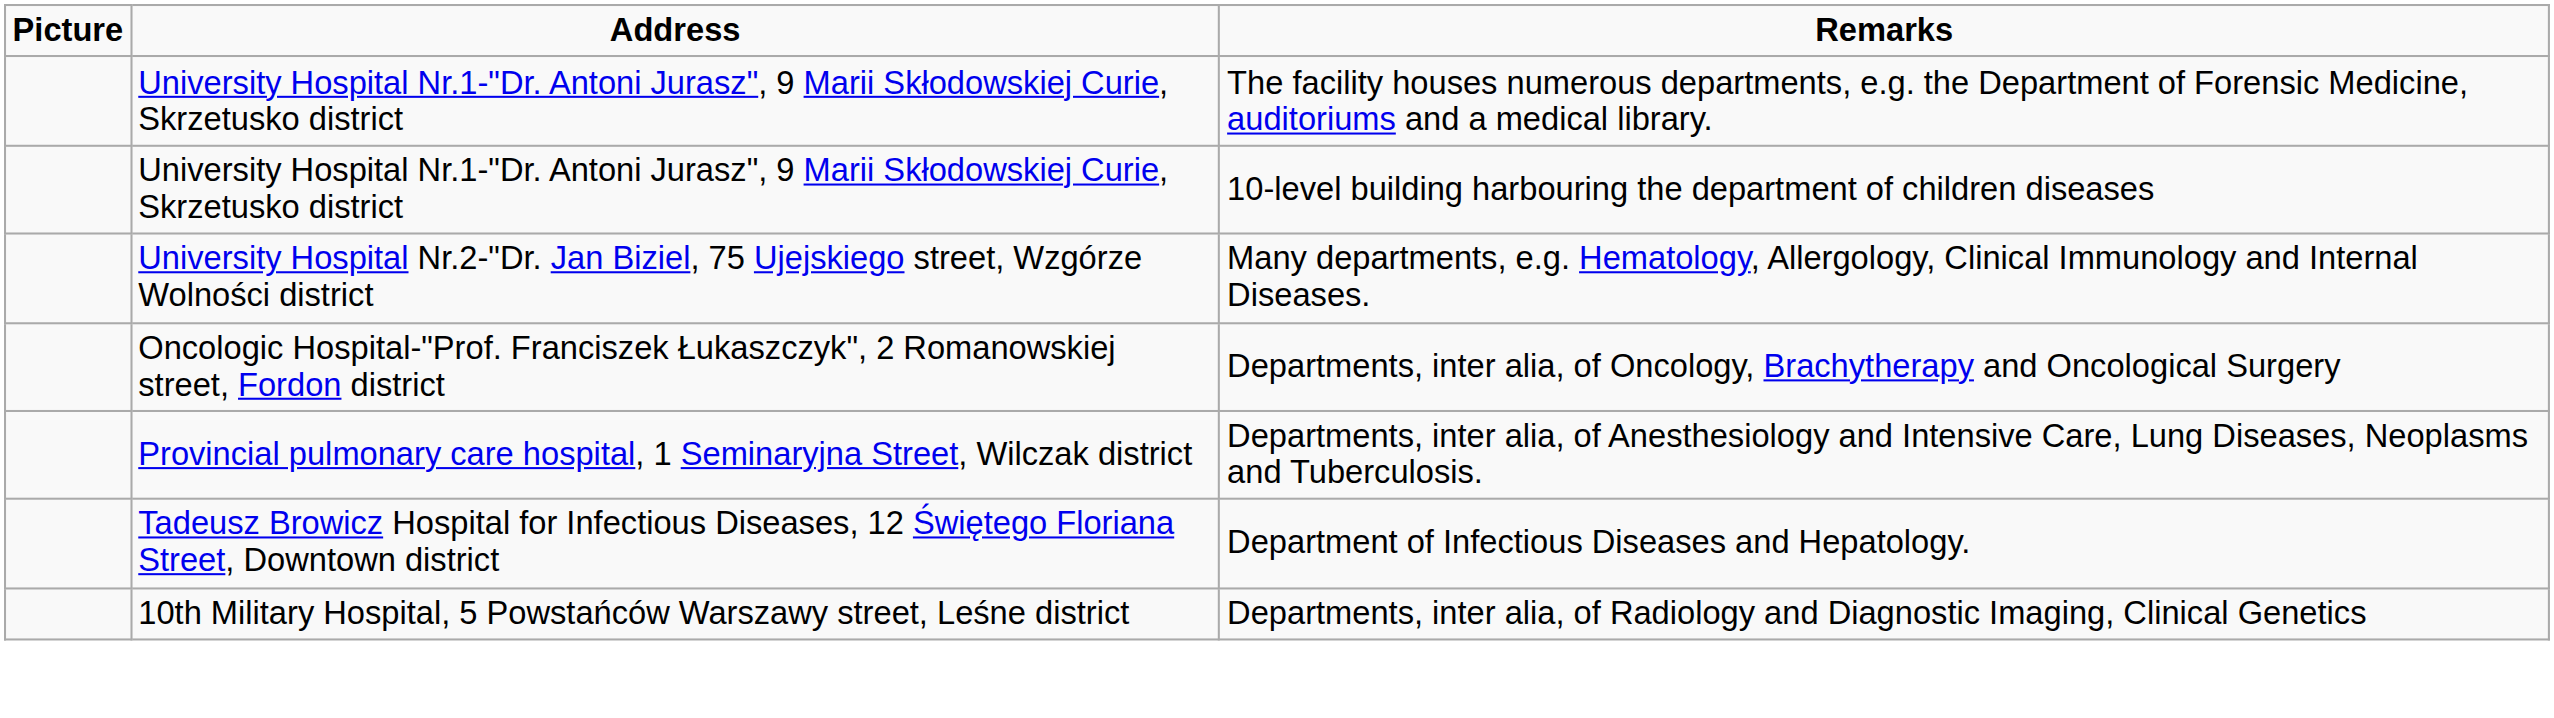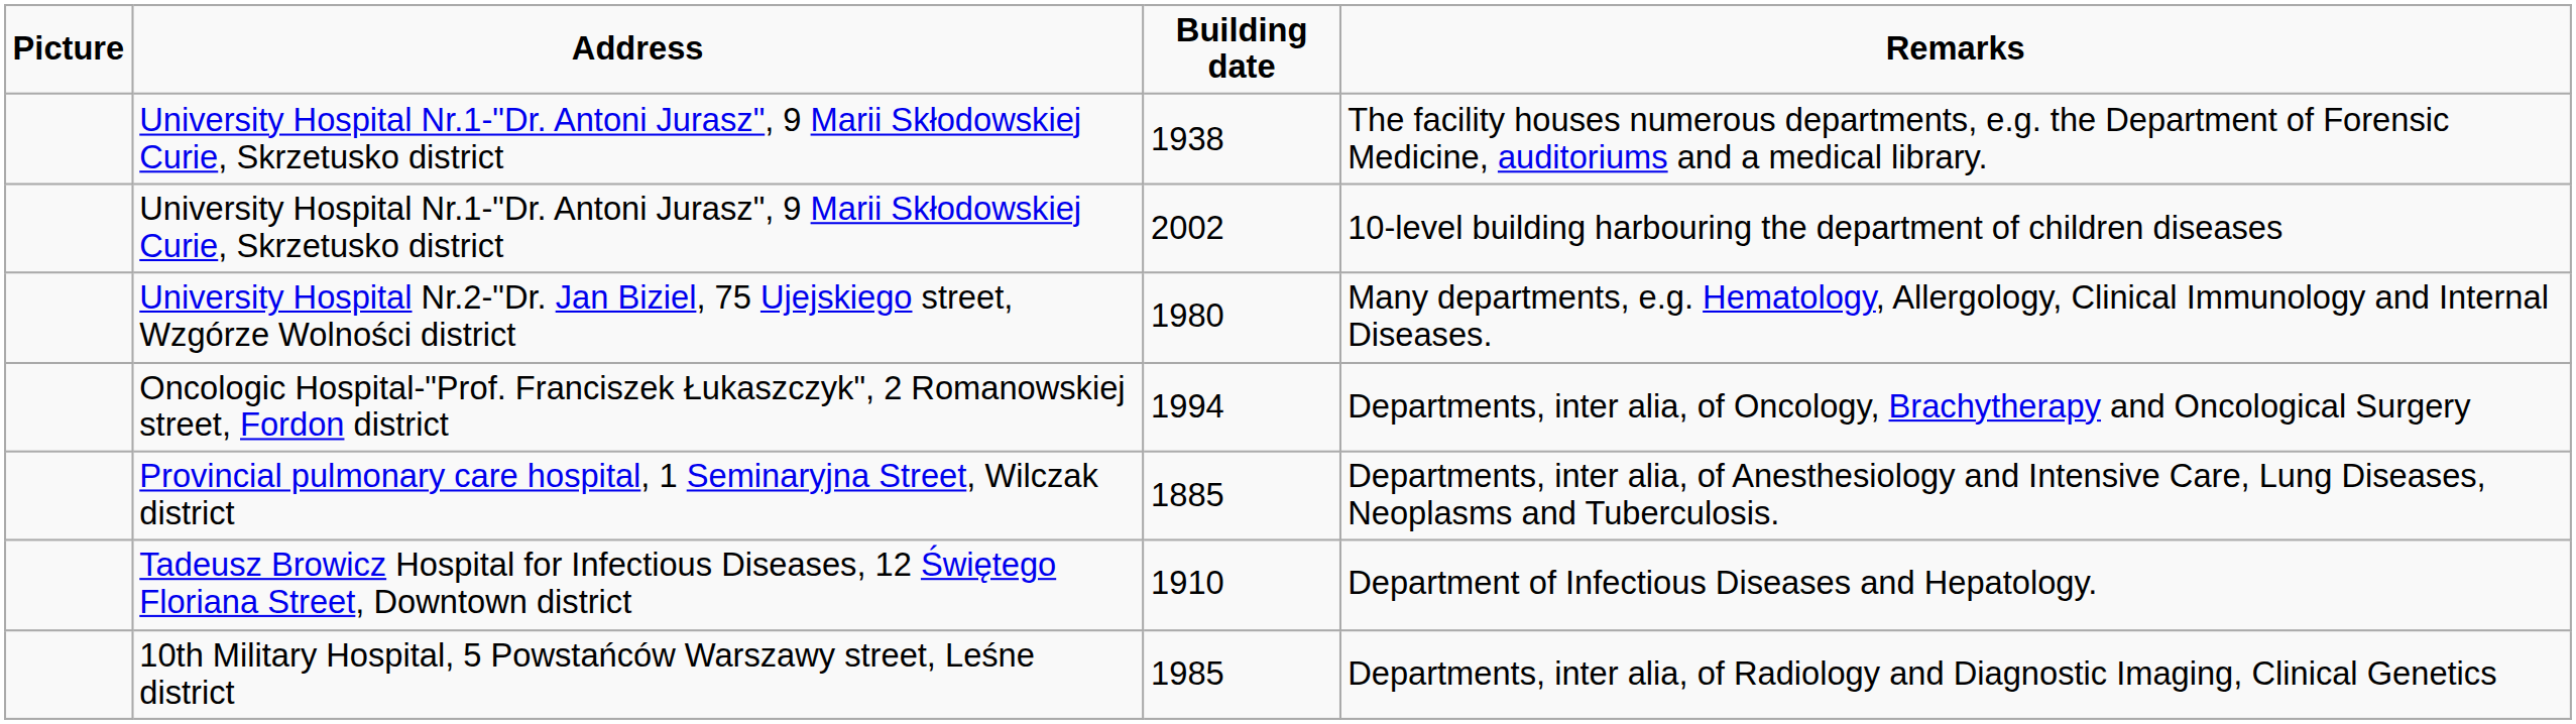+ column: Building date | 1938 | 2002 | 1980 | 1994 | 1885 | 1910 | 1985
